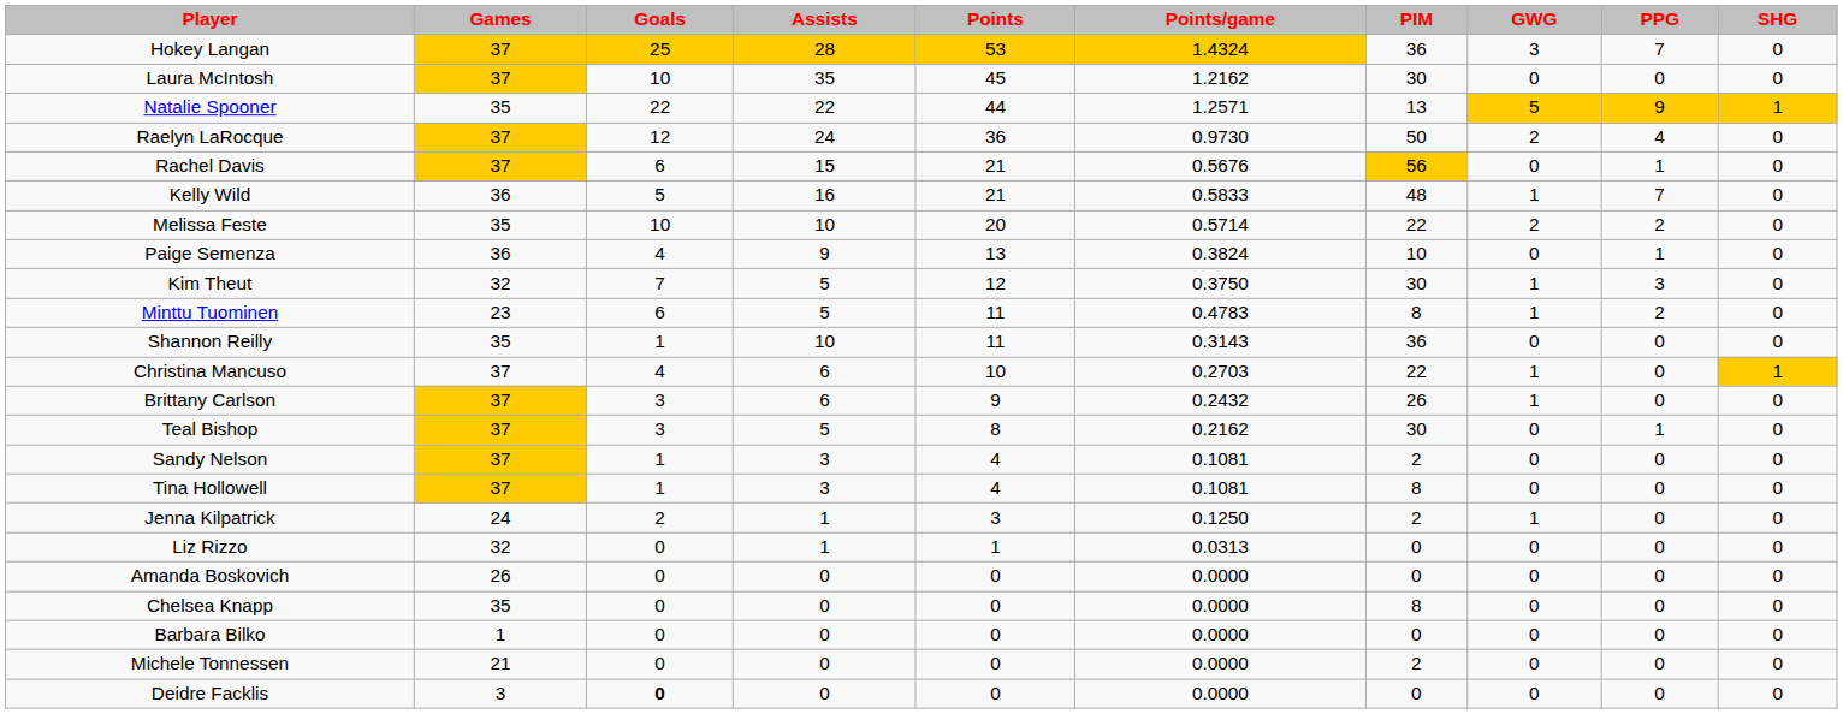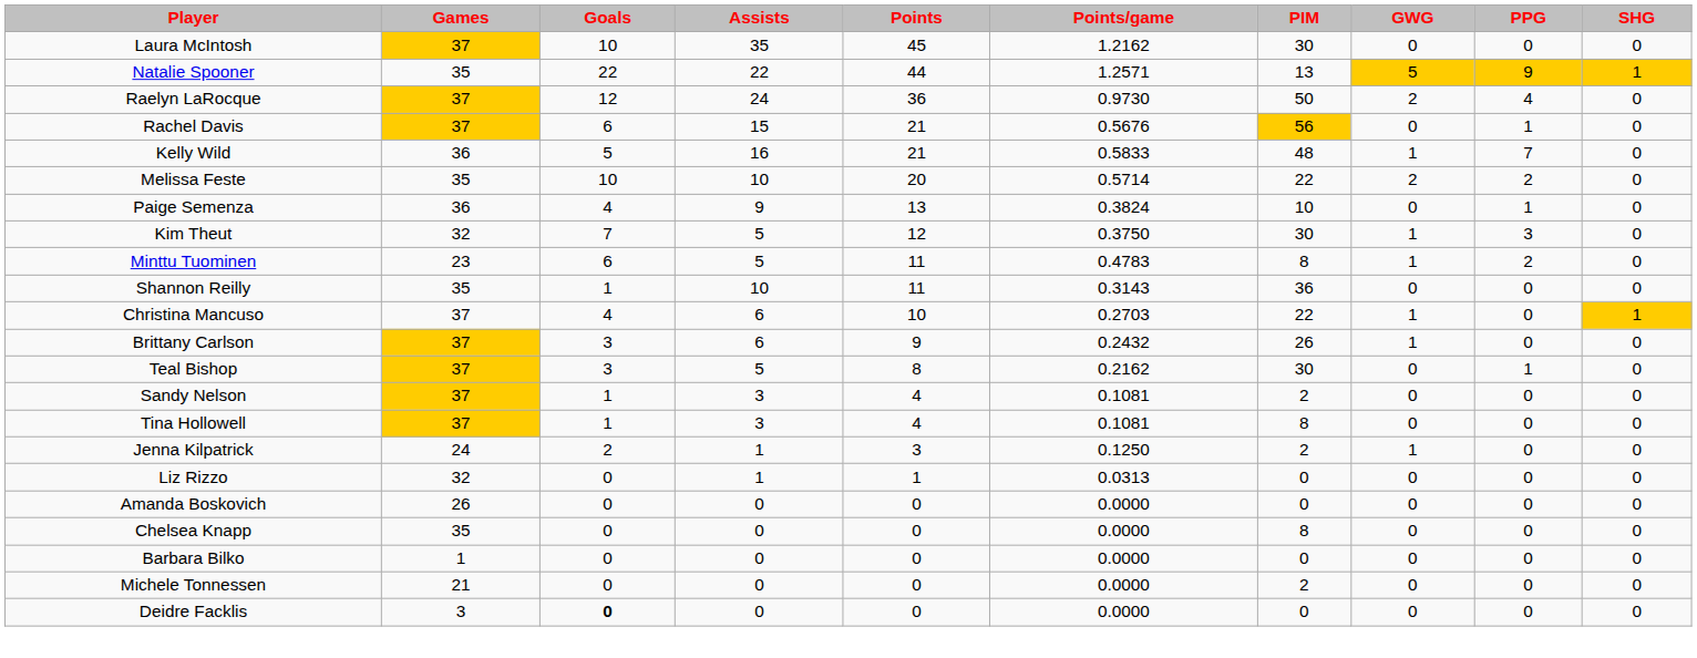- row: Hokey Langan | 37 | 25 | 28 | 53 | 1.4324 | 36 | 3 | 7 | 0
